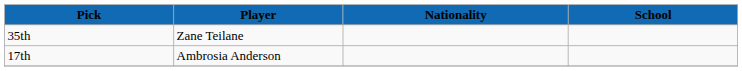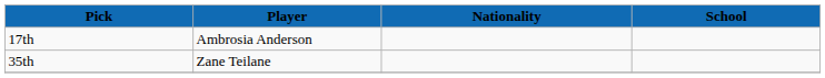rows swapped: 17th <-> 35th
